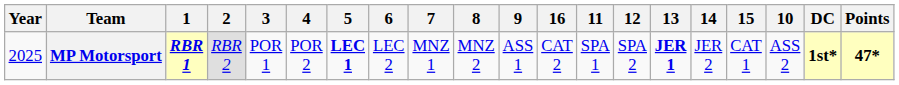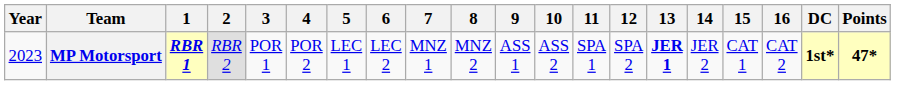columns swapped: 10 <-> 16
MP Motorsport | Year: 2025 -> 2023
MP Motorsport | 5: bold -> normal
